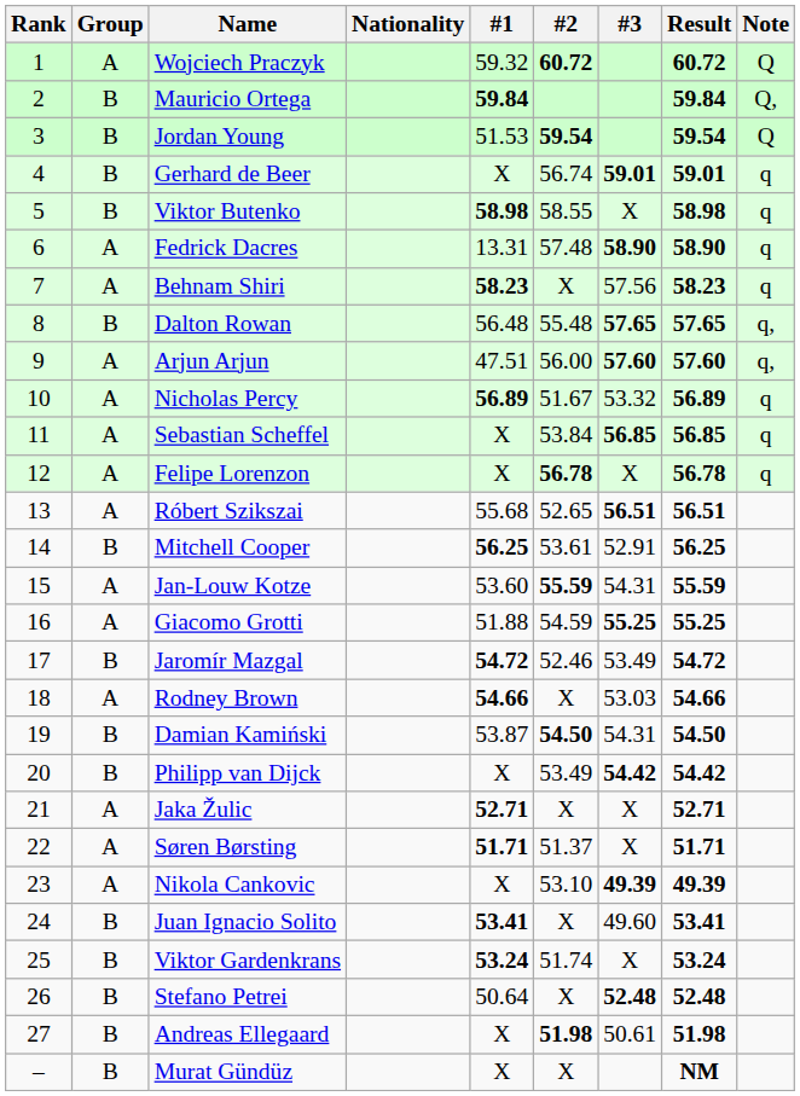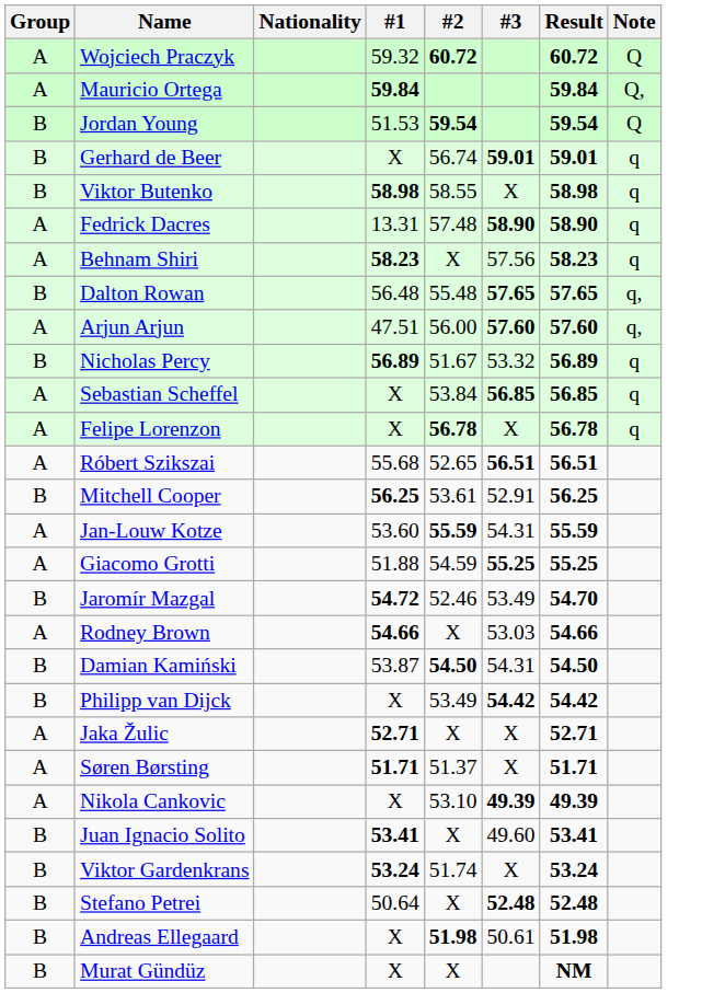- column: Rank | 1 | 2 | 3 | 4 | 5 | 6 | 7 | 8 | 9 | 10 | 11 | 12 | 13 | 14 | 15 | 16 | 17 | 18 | 19 | 20 | 21 | 22 | 23 | 24 | 25 | 26 | 27 | –
Mauricio Ortega | Group: B -> A
Nicholas Percy | Group: A -> B
Jaromír Mazgal | Result: 54.72 -> 54.70
